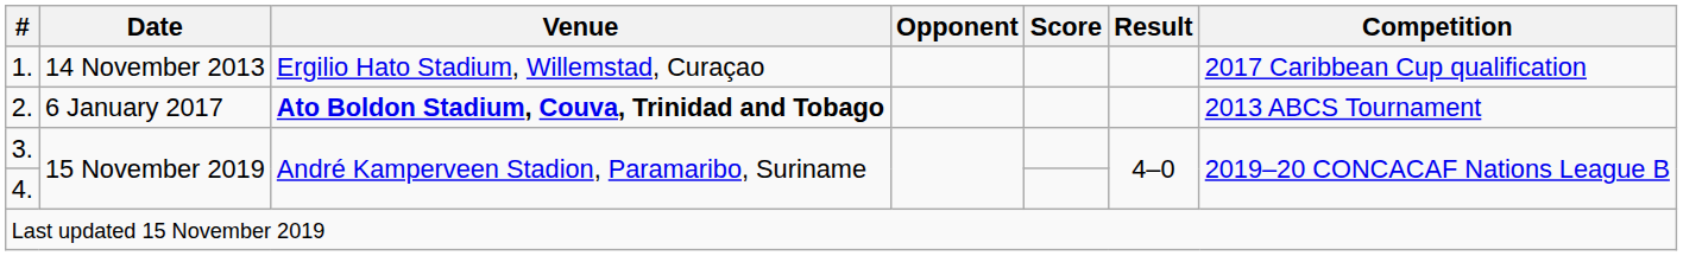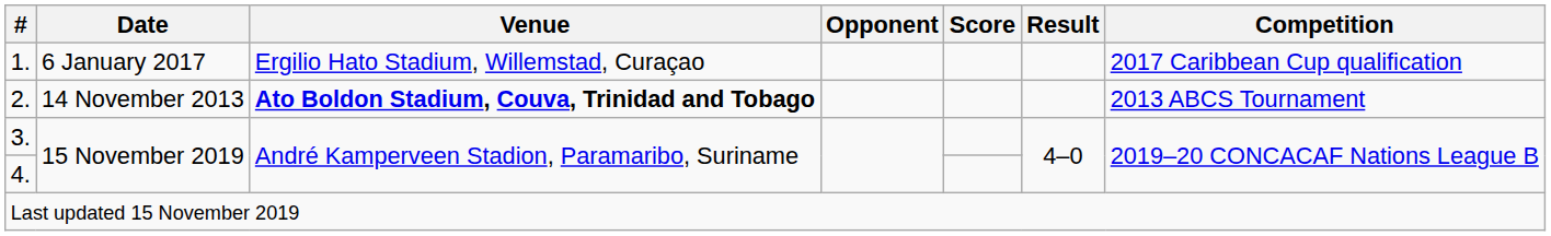1. | Date: 14 November 2013 -> 6 January 2017
2. | Date: 6 January 2017 -> 14 November 2013
